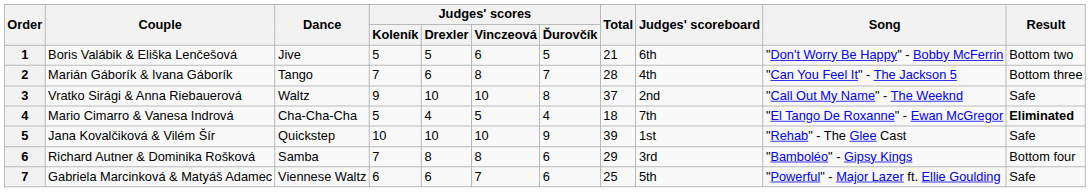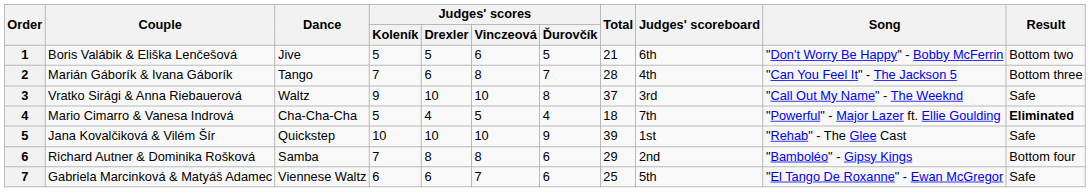Vratko Sirági & Anna Riebauerová | Judges' scoreboard: 2nd -> 3rd
Mario Cimarro & Vanesa Indrová | Song: "El Tango De Roxanne" - Ewan McGregor -> "Powerful" - Major Lazer ft. Ellie Goulding
Richard Autner & Dominika Rošková | Judges' scoreboard: 3rd -> 2nd
Gabriela Marcinková & Matyáš Adamec | Song: "Powerful" - Major Lazer ft. Ellie Goulding -> "El Tango De Roxanne" - Ewan McGregor
